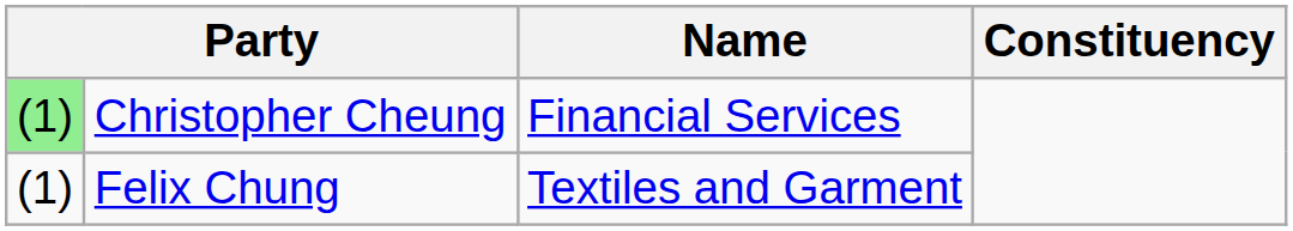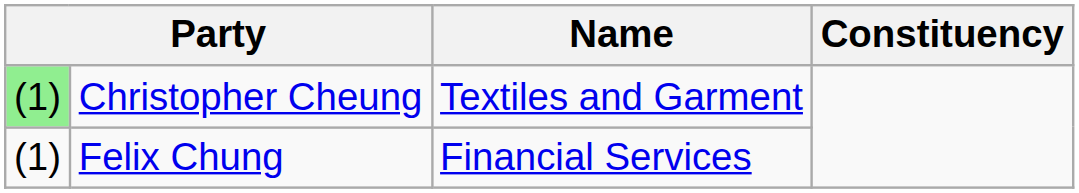Christopher Cheung | Name: Financial Services -> Textiles and Garment
Felix Chung | Name: Textiles and Garment -> Financial Services
